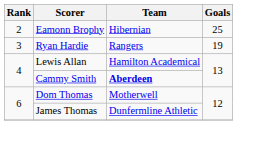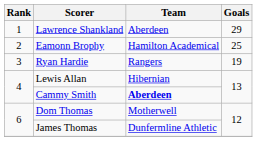+ row: 1 | Lawrence Shankland | Aberdeen | 29
Eamonn Brophy | Team: Hibernian -> Hamilton Academical
Lewis Allan | Team: Hamilton Academical -> Hibernian
